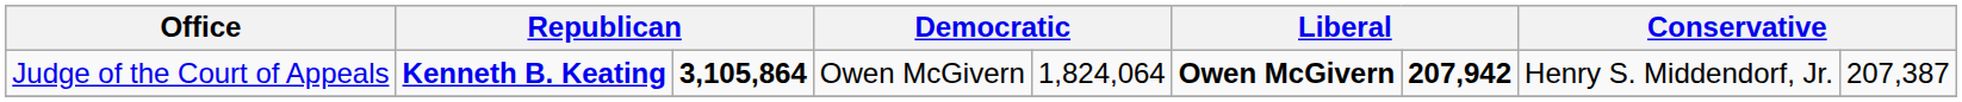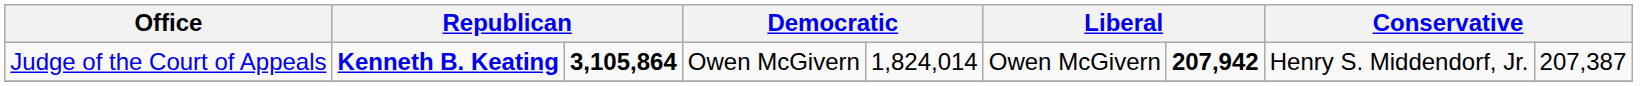Judge of the Court of Appeals | column 5: 1,824,064 -> 1,824,014
Judge of the Court of Appeals | column 6: bold -> normal
